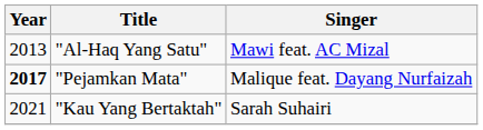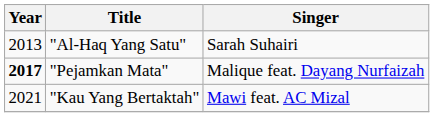"Al-Haq Yang Satu" | Singer: Mawi feat. AC Mizal -> Sarah Suhairi
"Kau Yang Bertaktah" | Singer: Sarah Suhairi -> Mawi feat. AC Mizal
